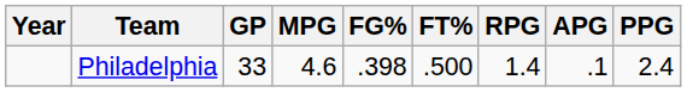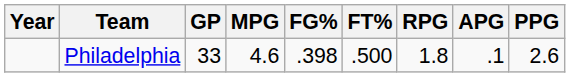Philadelphia | RPG: 1.4 -> 1.8
Philadelphia | PPG: 2.4 -> 2.6
